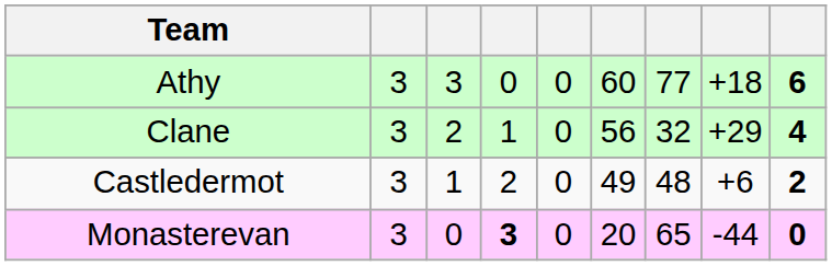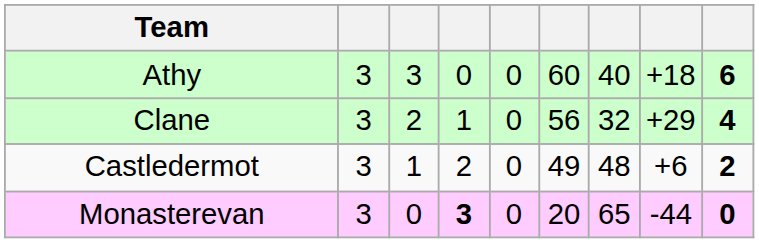Athy | column 7: 77 -> 40
